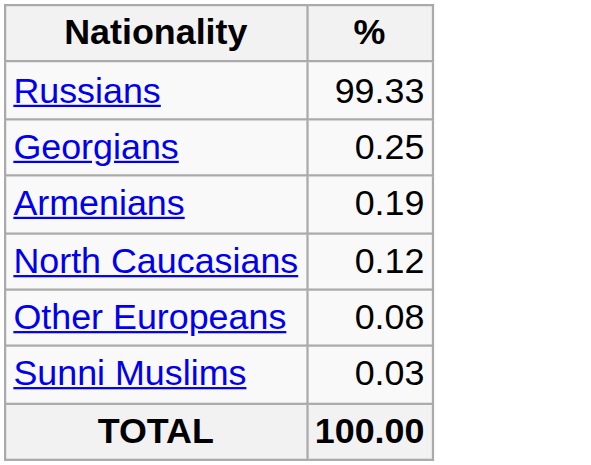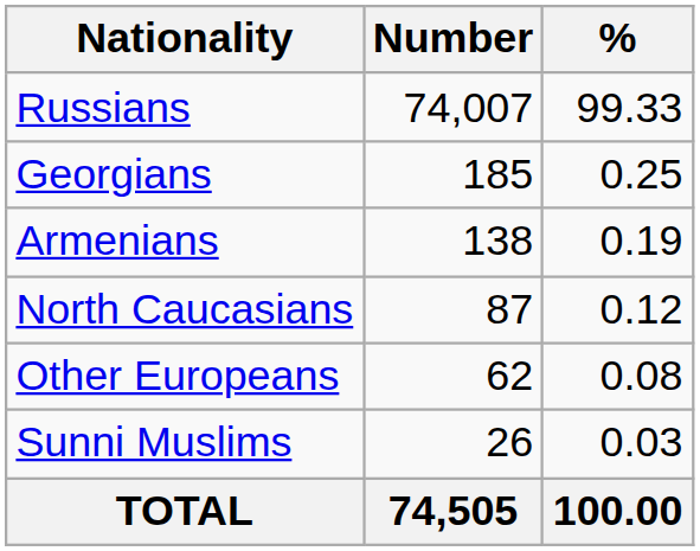+ column: Number | 74,007 | 185 | 138 | 87 | 62 | 26 | 74,505
